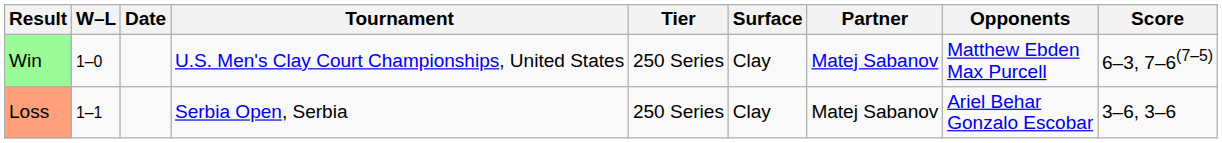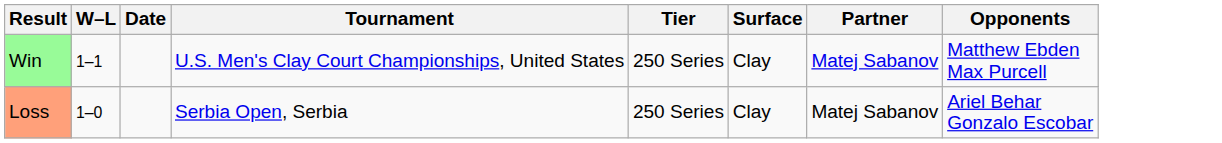- column: Score | 6–3, 7–6(7–5) | 3–6, 3–6
Win | W–L: 1–0 -> 1–1
Loss | W–L: 1–1 -> 1–0
